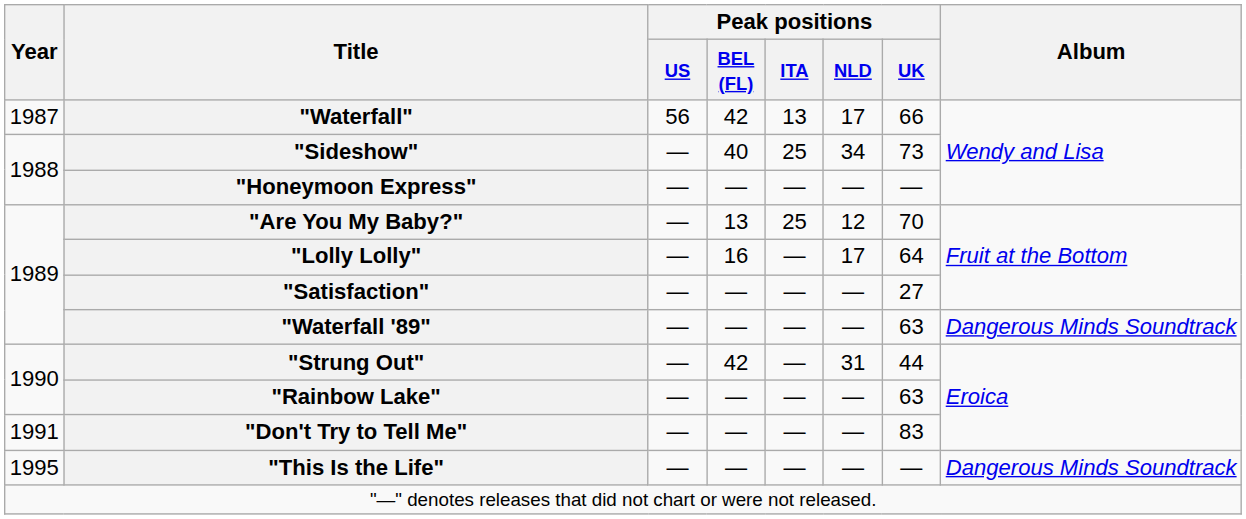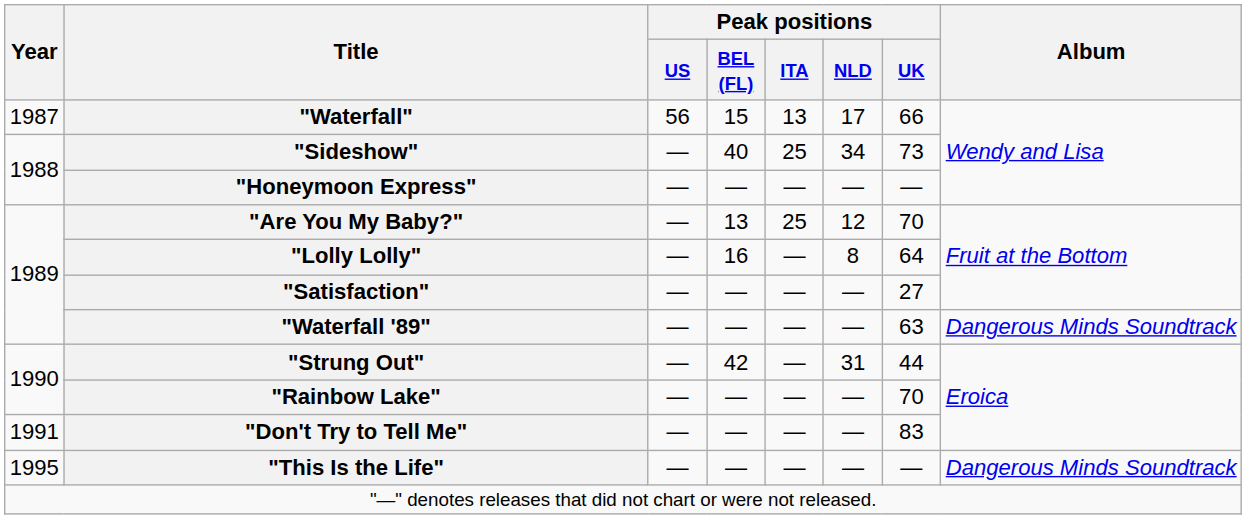"Waterfall" | Peak positions / BEL (FL): 42 -> 15
"Lolly Lolly" | Peak positions / NLD: 17 -> 8
"Rainbow Lake" | Peak positions / UK: 63 -> 70
